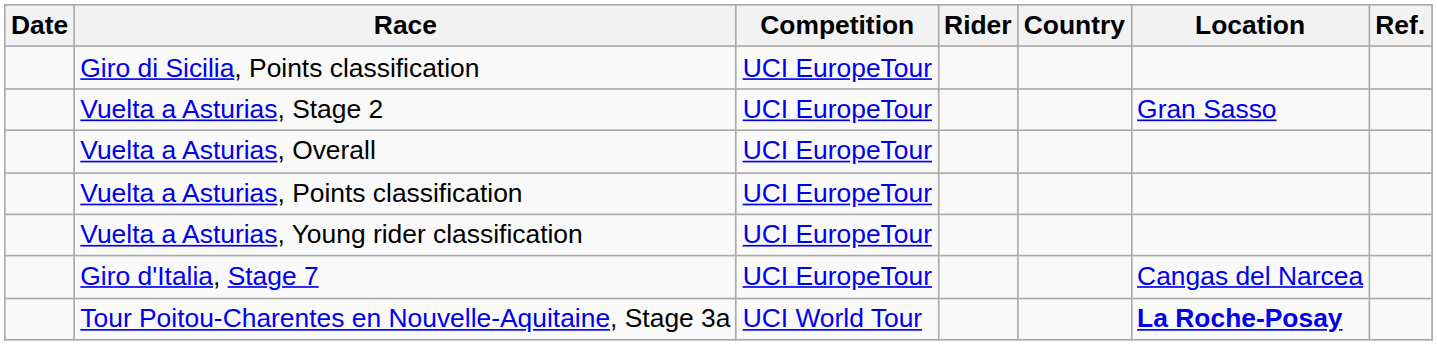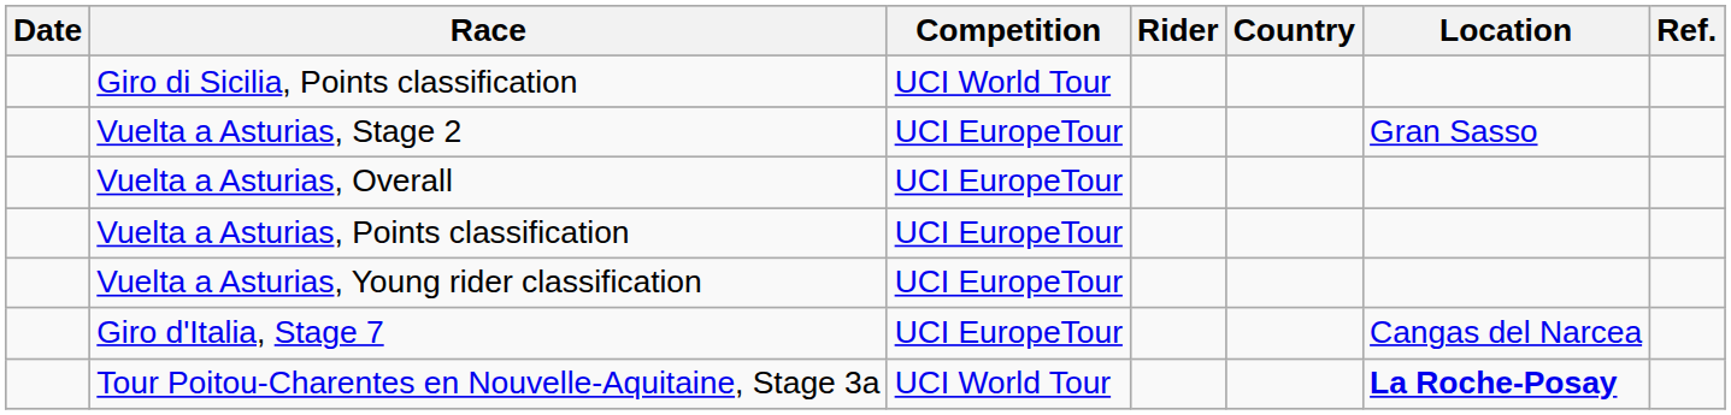Giro di Sicilia, Points classification | Competition: UCI EuropeTour -> UCI World Tour
